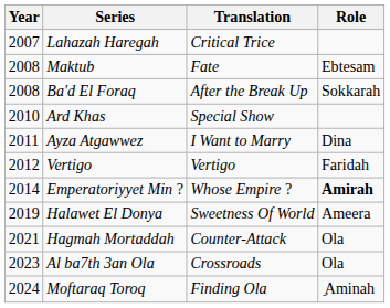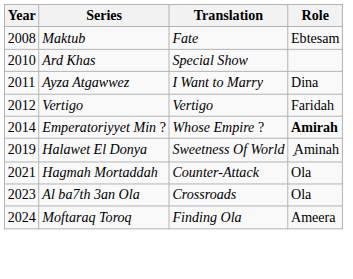- row: 2007 | Lahazah Haregah | Critical Trice
- row: 2008 | Ba'd El Foraq | After the Break Up | Sokkarah
Halawet El Donya | Role: Ameera -> ِ Aminah
Moftaraq Toroq | Role: ِ Aminah -> Ameera
